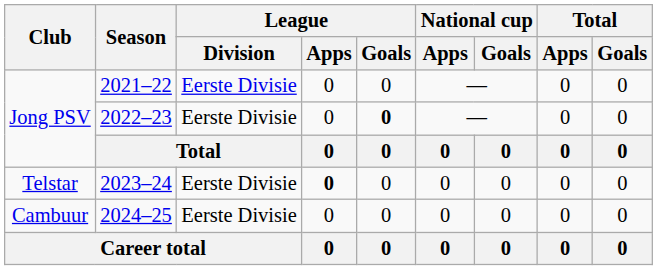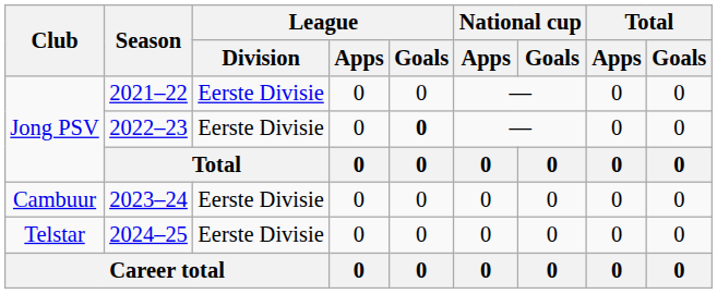2023–24 | Club: Telstar -> Cambuur
2023–24 | League / Apps: bold -> normal
2024–25 | Club: Cambuur -> Telstar
